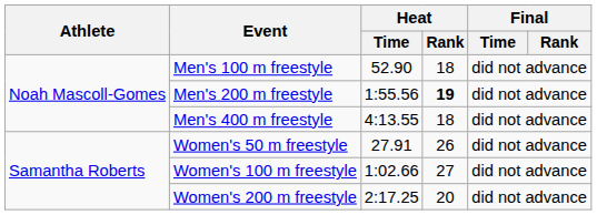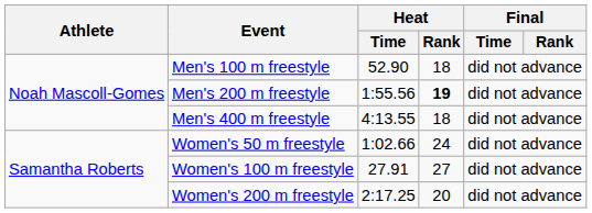Women's 50 m freestyle | Heat / Time: 27.91 -> 1:02.66
Women's 50 m freestyle | Heat / Rank: 26 -> 24
Women's 100 m freestyle | Heat / Time: 1:02.66 -> 27.91
